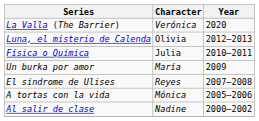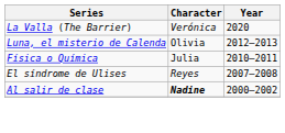- row: Un burka por amor | María | 2009
- row: A tortas con la vida | Mónica | 2005–2006
Al salir de clase | Character: normal -> bold
